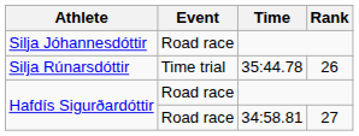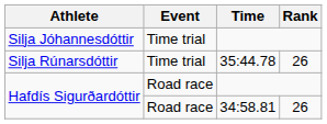Silja Jóhannesdóttir | Event: Road race -> Time trial
Hafdís Sigurðardóttir / 34:58.81 | Rank: 27 -> 26
